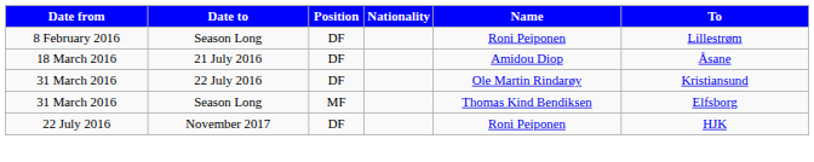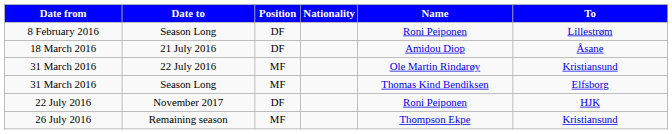31 March 2016 / 22 July 2016 | Position: DF -> MF
+ row: 26 July 2016 | Remaining season | MF | Thompson Ekpe | Kristiansund
